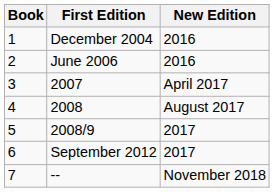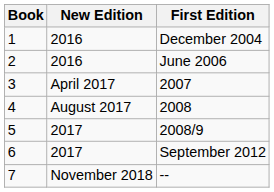columns swapped: First Edition <-> New Edition
